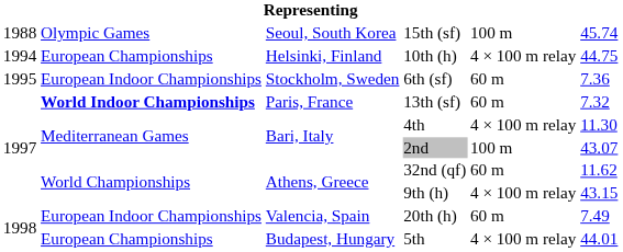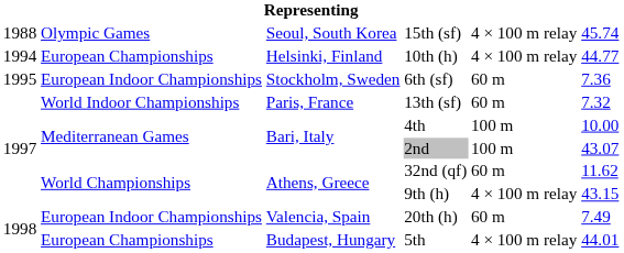15th (sf) | column 5: 100 m -> 4 × 100 m relay
10th (h) | column 6: 44.75 -> 44.77
13th (sf) | column 2: bold -> normal
4th | column 5: 4 × 100 m relay -> 100 m
4th | column 6: 11.30 -> 10.00
